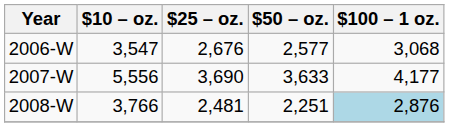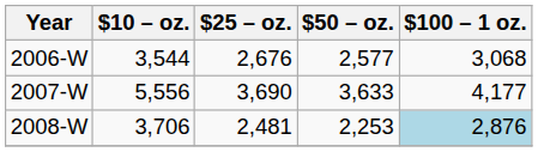2006-W | $10 – oz.: 3,547 -> 3,544
2008-W | $10 – oz.: 3,766 -> 3,706
2008-W | $50 – oz.: 2,251 -> 2,253
